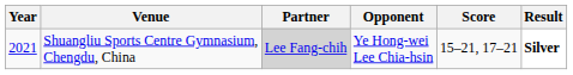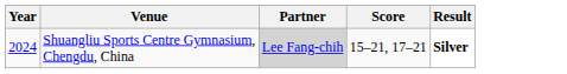- column: Opponent | Ye Hong-wei Lee Chia-hsin
Shuangliu Sports Centre Gymnasium, Chengdu, China | Year: 2021 -> 2024
